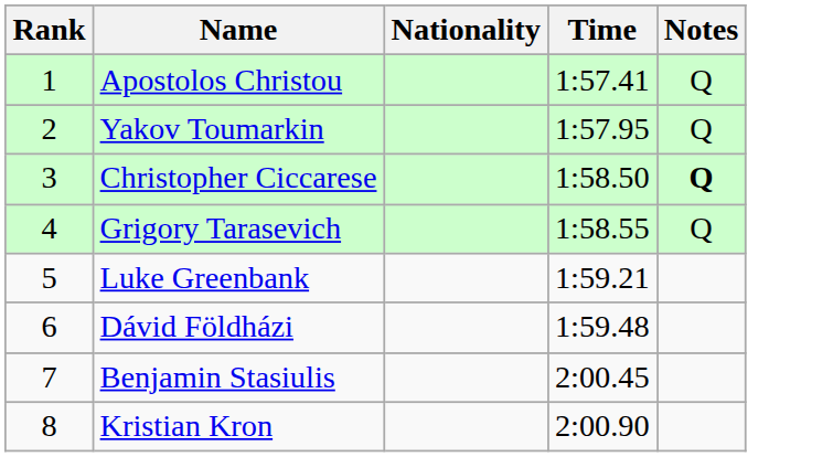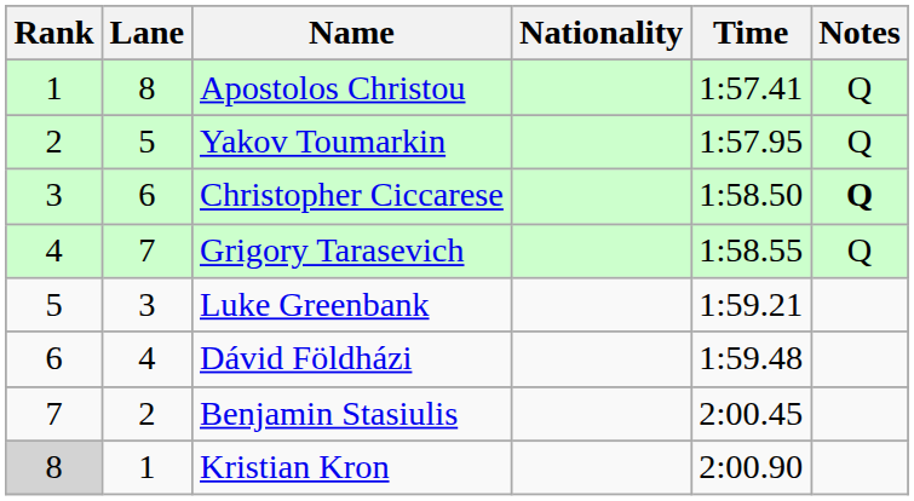+ column: Lane | 8 | 5 | 6 | 7 | 3 | 4 | 2 | 1
Kristian Kron | Rank: no background -> lightgrey background
